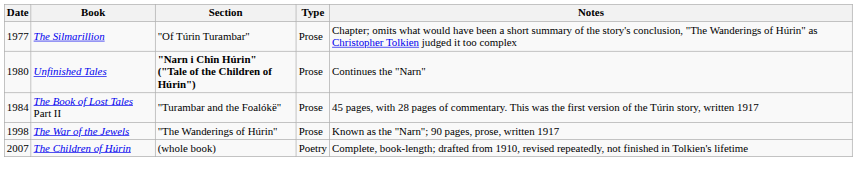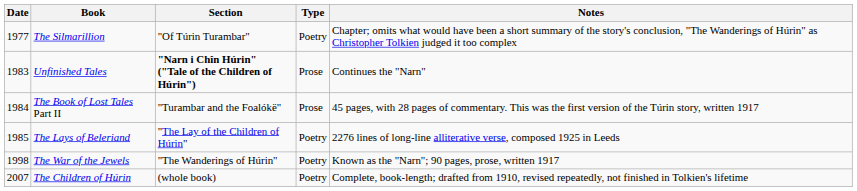The Silmarillion | Type: Prose -> Poetry
Unfinished Tales | Date: 1980 -> 1983
+ row: 1985 | The Lays of Beleriand | "The Lay of the Children of Húrin" | Poetry | 2276 lines of long-line alliterative verse, composed 1925 in Leeds
The War of the Jewels | Type: Prose -> Poetry
